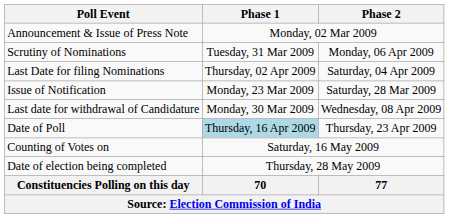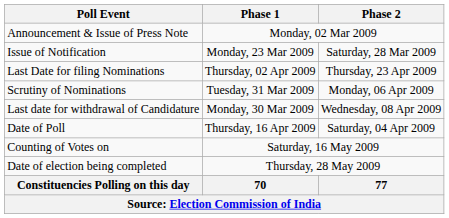rows swapped: Issue of Notification <-> Scrutiny of Nominations
Last Date for filing Nominations | Phase 2: Saturday, 04 Apr 2009 -> Thursday, 23 Apr 2009
Date of Poll | Phase 1: lightblue background -> no background
Date of Poll | Phase 2: Thursday, 23 Apr 2009 -> Saturday, 04 Apr 2009
